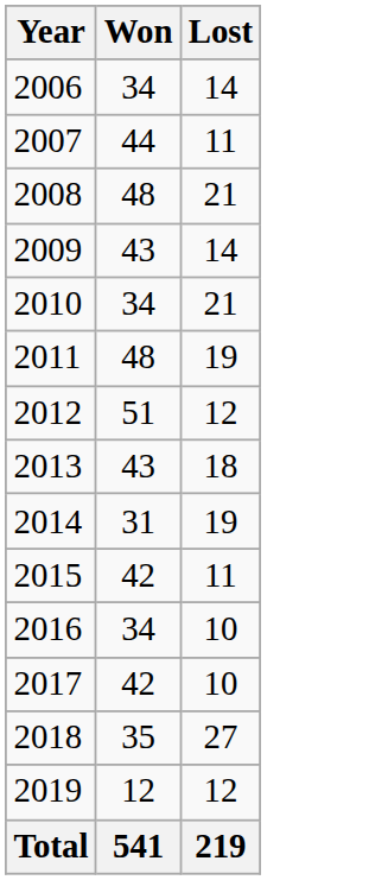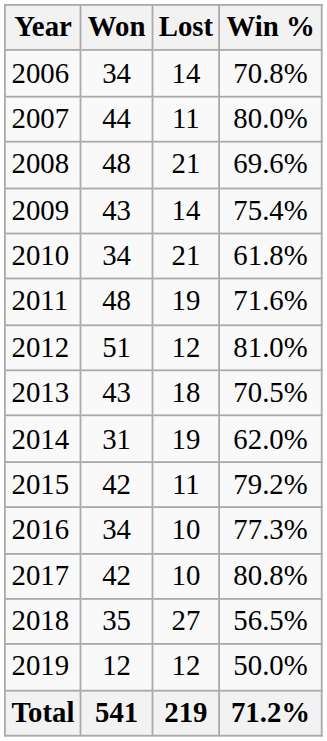+ column: Win % | 70.8% | 80.0% | 69.6% | 75.4% | 61.8% | 71.6% | 81.0% | 70.5% | 62.0% | 79.2% | 77.3% | 80.8% | 56.5% | 50.0% | 71.2%
